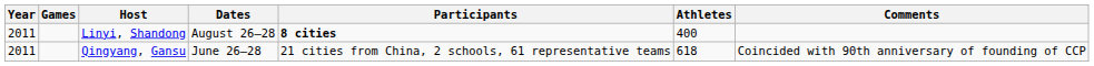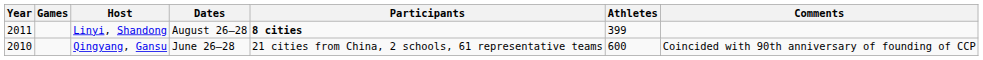Linyi, Shandong | Athletes: 400 -> 399
Qingyang, Gansu | Year: 2011 -> 2010
Qingyang, Gansu | Athletes: 618 -> 600
